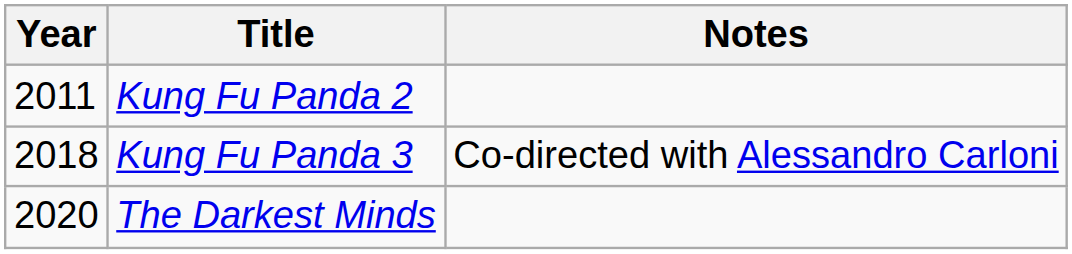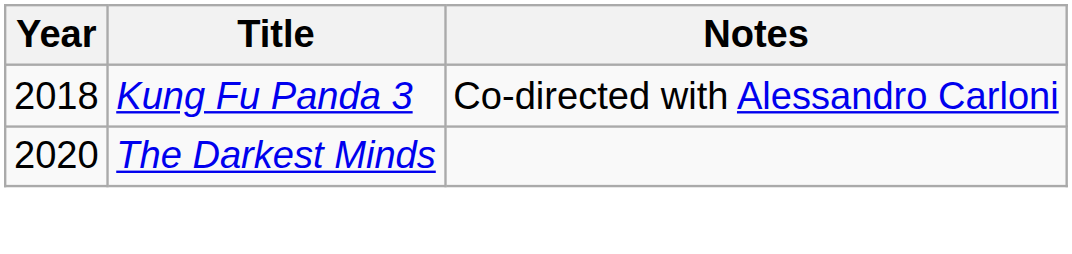- row: 2011 | Kung Fu Panda 2
